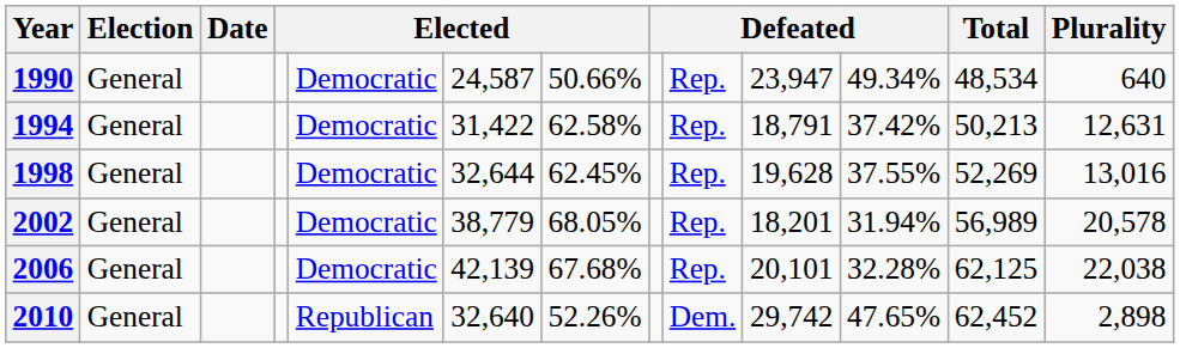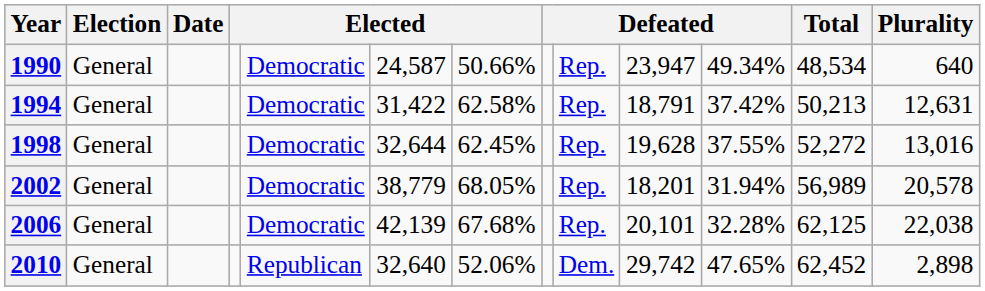1998 | Total: 52,269 -> 52,272
2010 | column 7: 52.26% -> 52.06%
